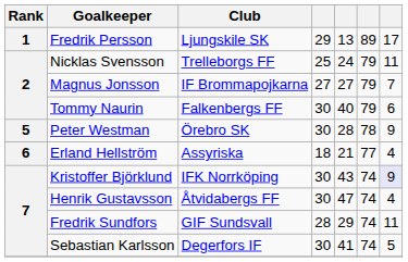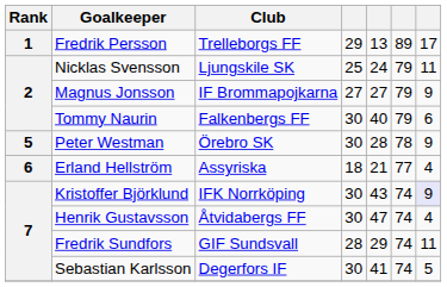Fredrik Persson | Club: Ljungskile SK -> Trelleborgs FF
Nicklas Svensson | Club: Trelleborgs FF -> Ljungskile SK
Magnus Jonsson | column 7: 7 -> 9
